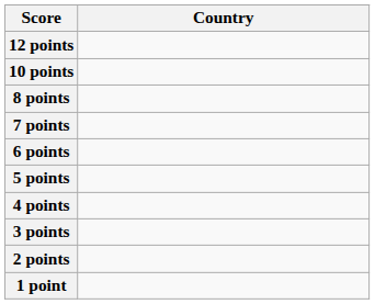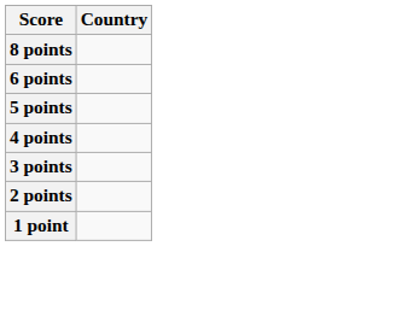- row: 12 points
- row: 10 points
- row: 7 points
